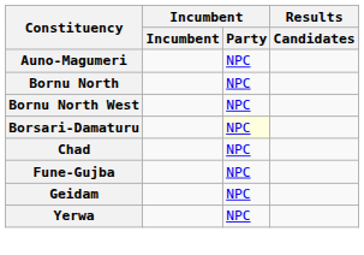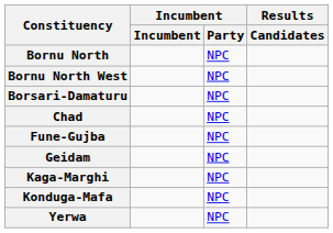- row: Auno-Magumeri | NPC
Borsari-Damaturu | Incumbent / Party: lightyellow background -> no background
+ row: Kaga-Marghi | NPC
+ row: Konduga-Mafa | NPC
